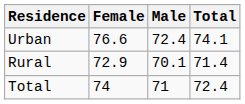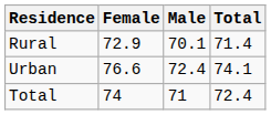rows swapped: Rural <-> Urban
